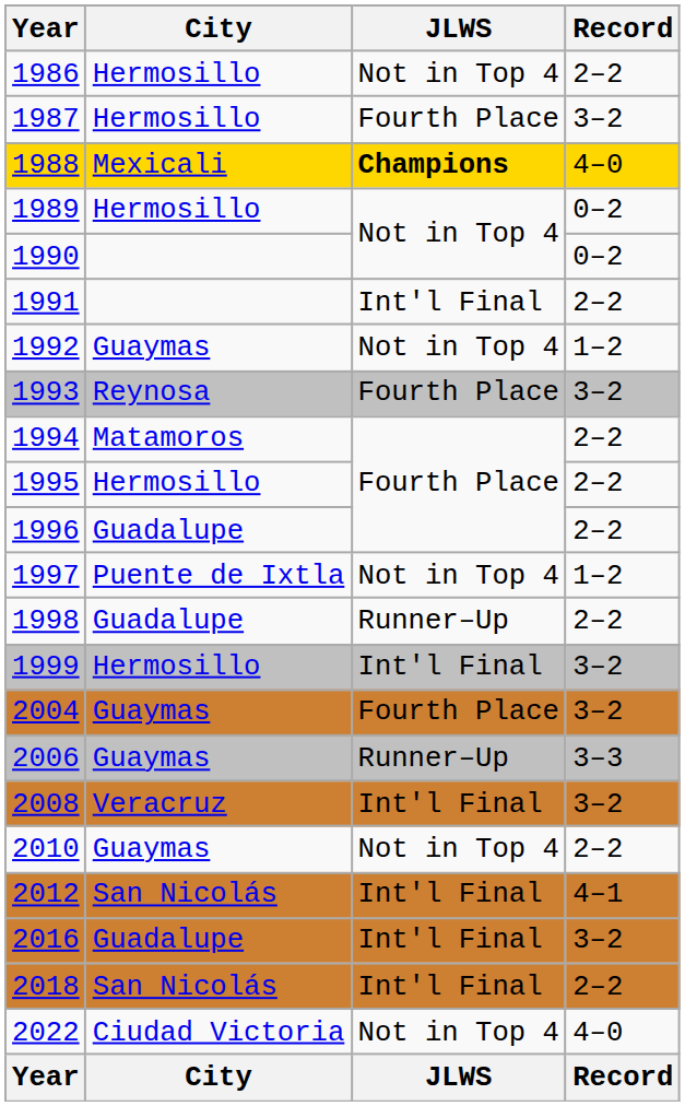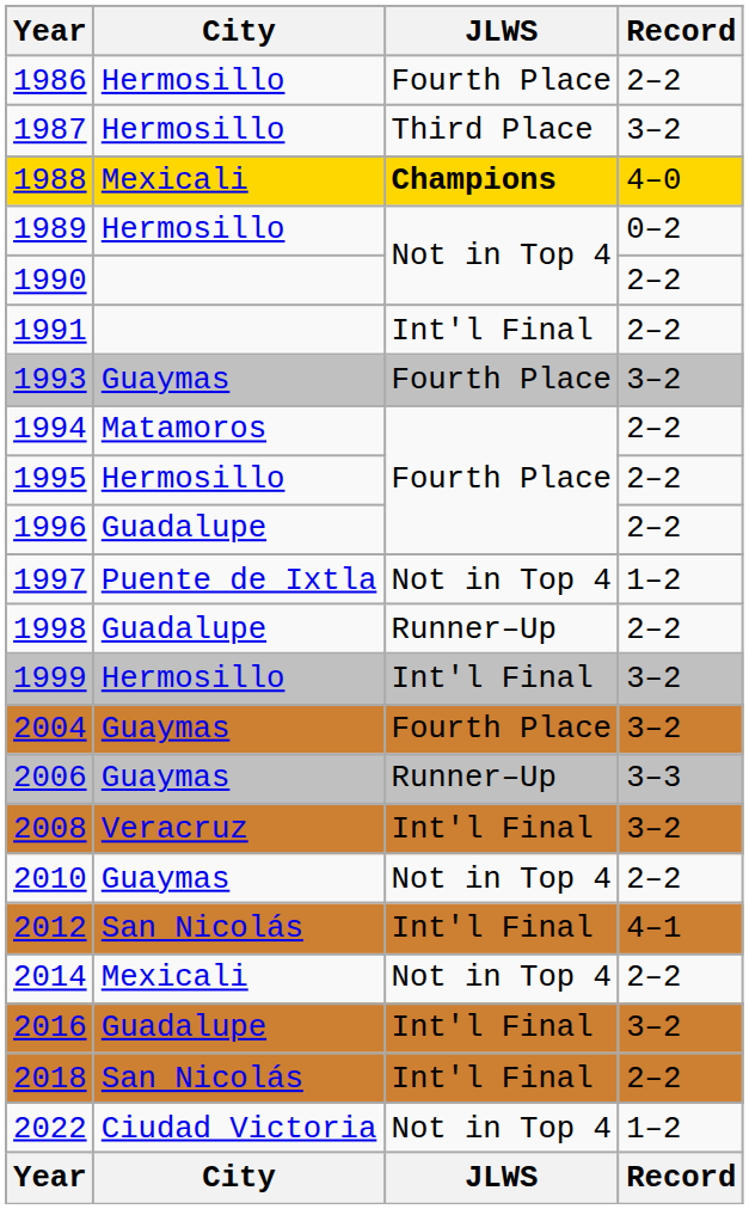1986 | JLWS: Not in Top 4 -> Fourth Place
1987 | JLWS: Fourth Place -> Third Place
1990 | Record: 0–2 -> 2–2
- row: 1992 | Guaymas | Not in Top 4 | 1–2
1993 | City: Reynosa -> Guaymas
+ row: 2014 | Mexicali | Not in Top 4 | 2–2
2022 | Record: 4–0 -> 1–2
